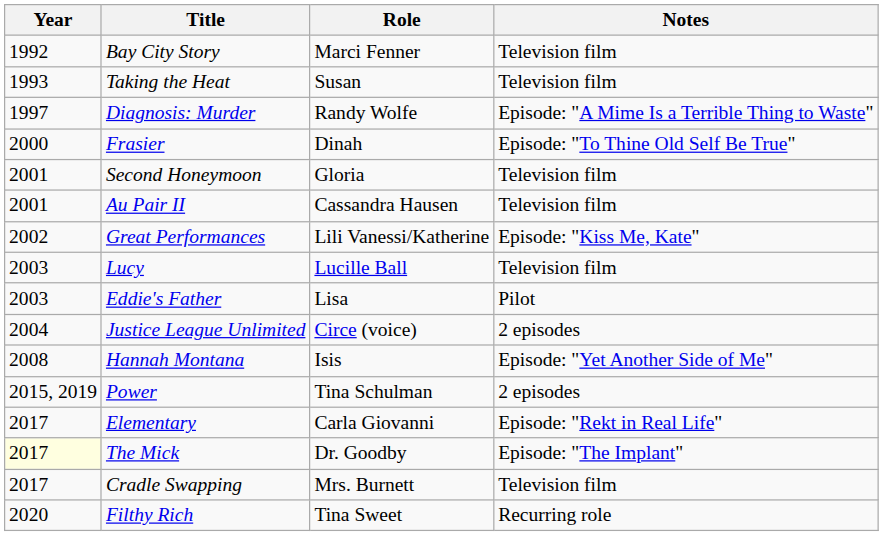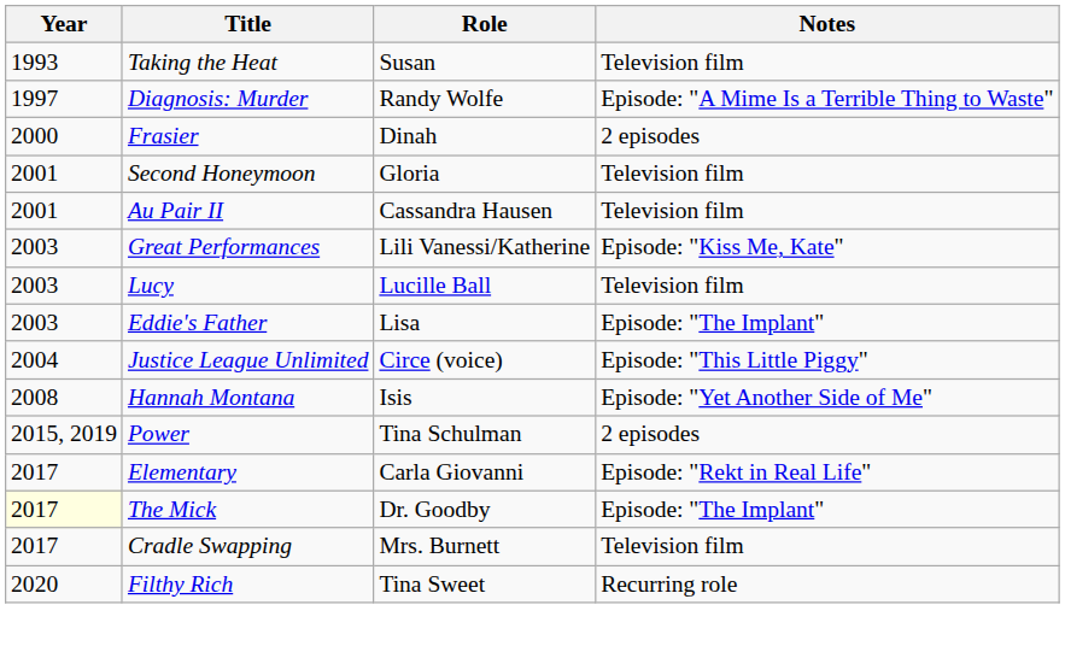- row: 1992 | Bay City Story | Marci Fenner | Television film
Frasier | Notes: Episode: "To Thine Old Self Be True" -> 2 episodes
Great Performances | Year: 2002 -> 2003
Eddie's Father | Notes: Pilot -> Episode: "The Implant"
Justice League Unlimited | Notes: 2 episodes -> Episode: "This Little Piggy"
